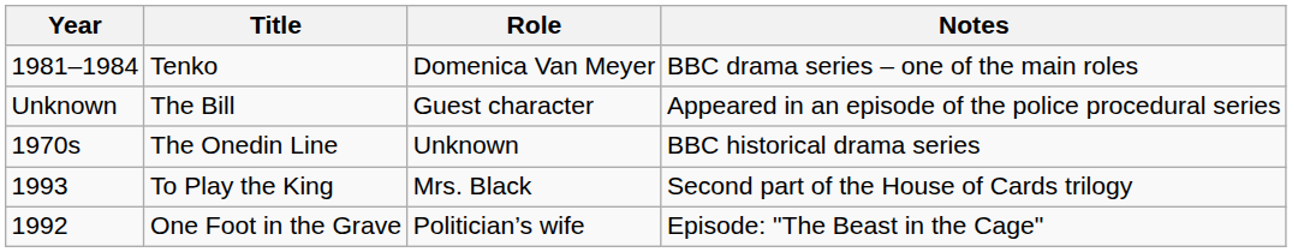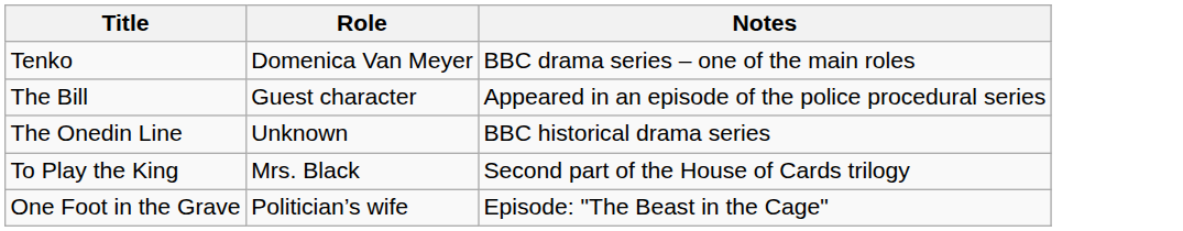- column: Year | 1981–1984 | Unknown | 1970s | 1993 | 1992
